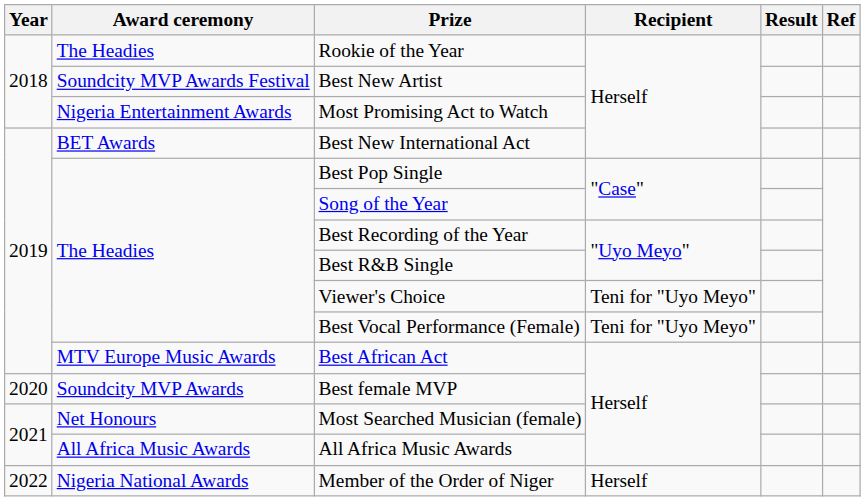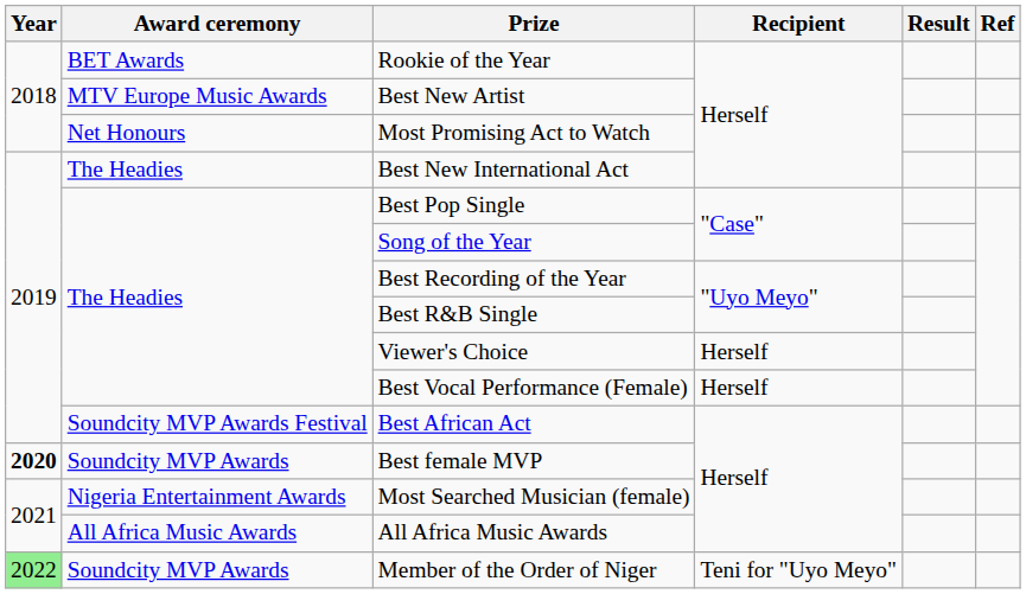Rookie of the Year | Award ceremony: The Headies -> BET Awards
Best New Artist | Award ceremony: Soundcity MVP Awards Festival -> MTV Europe Music Awards
Most Promising Act to Watch | Award ceremony: Nigeria Entertainment Awards -> Net Honours
Best New International Act | Award ceremony: BET Awards -> The Headies
Viewer's Choice | Recipient: Teni for "Uyo Meyo" -> Herself
Best Vocal Performance (Female) | Recipient: Teni for "Uyo Meyo" -> Herself
Best African Act | Award ceremony: MTV Europe Music Awards -> Soundcity MVP Awards Festival
Best female MVP | Year: normal -> bold
Most Searched Musician (female) | Award ceremony: Net Honours -> Nigeria Entertainment Awards
Member of the Order of Niger | Year: no background -> lightgreen background
Member of the Order of Niger | Award ceremony: Nigeria National Awards -> Soundcity MVP Awards
Member of the Order of Niger | Recipient: Herself -> Teni for "Uyo Meyo"
